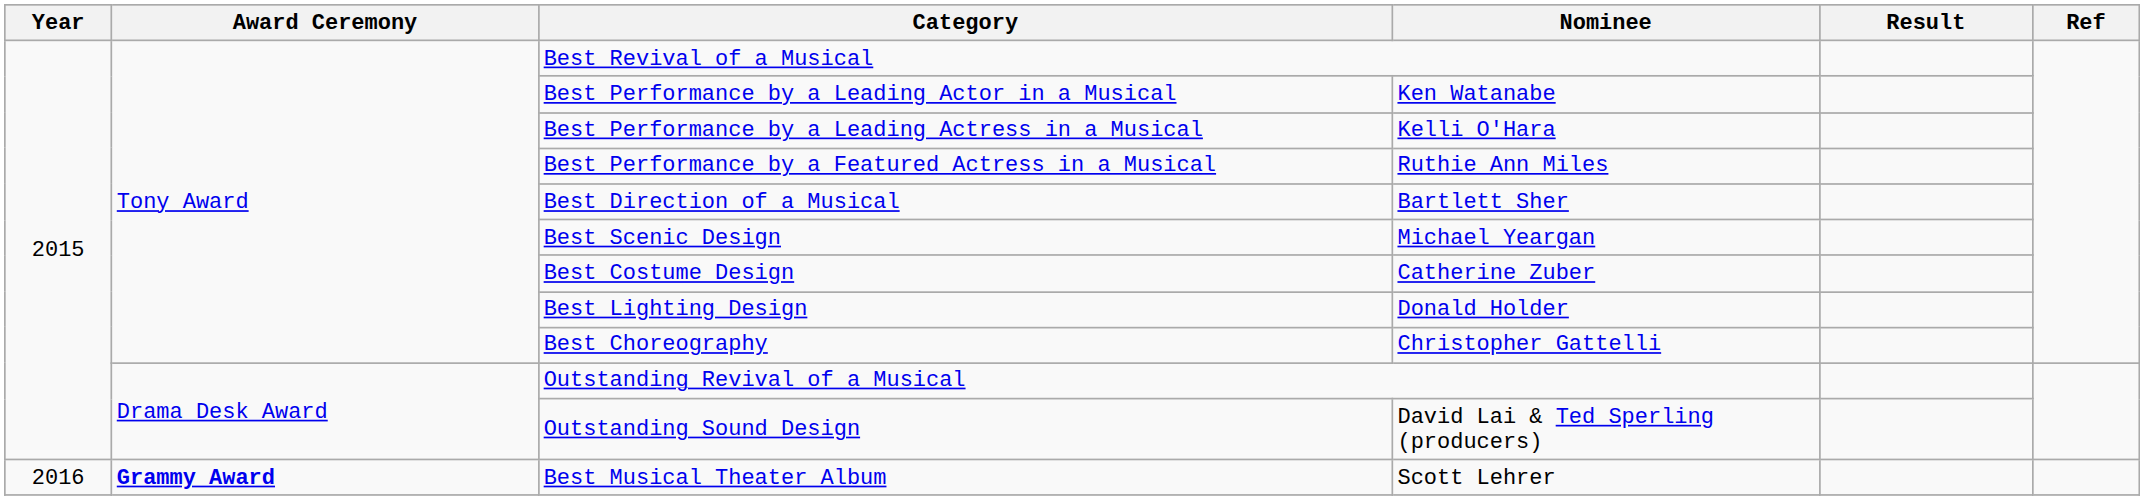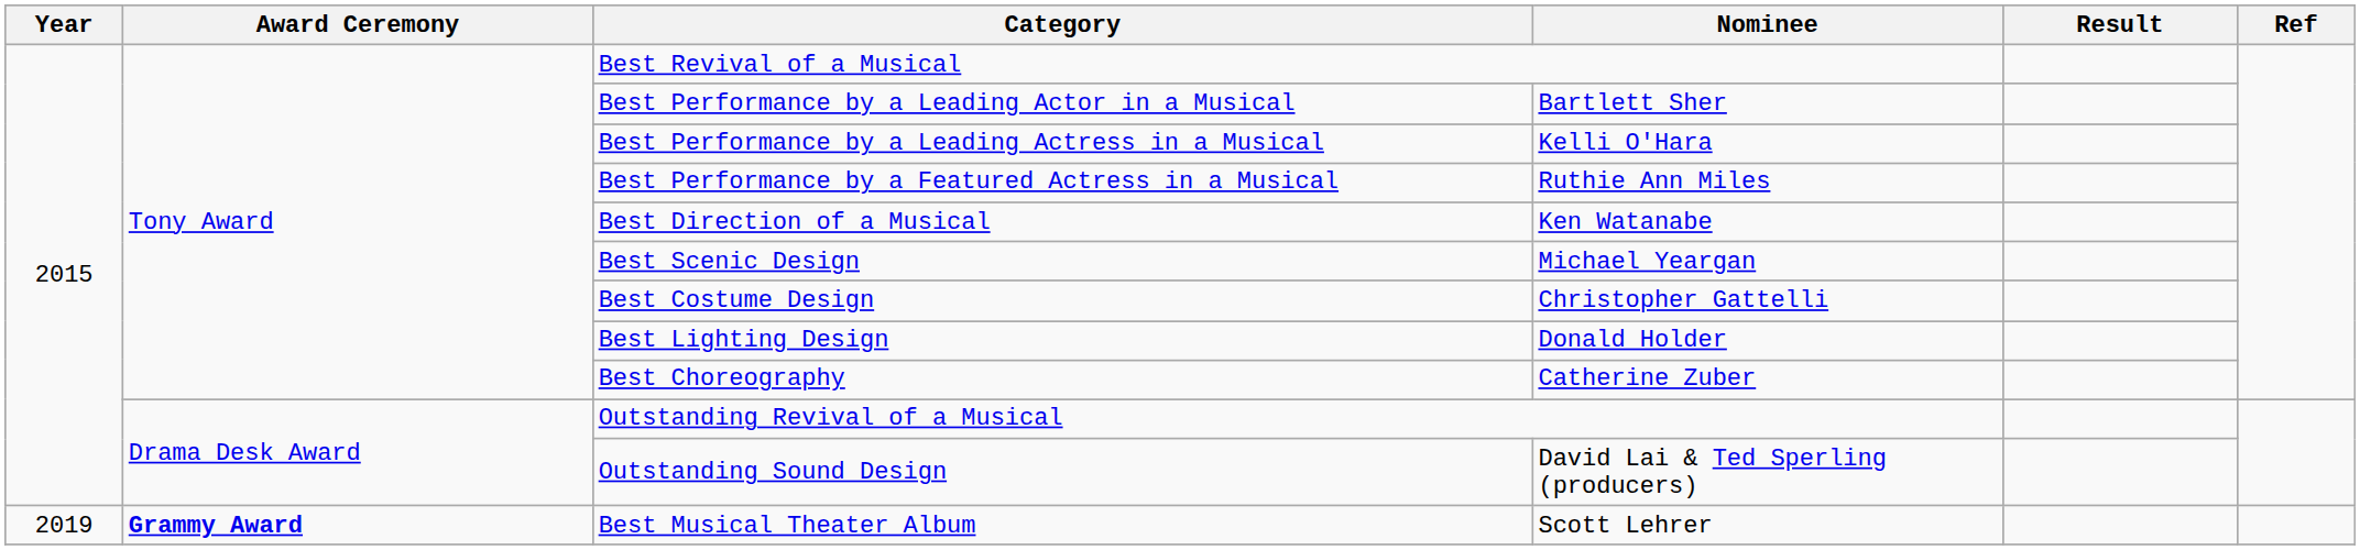Best Performance by a Leading Actor in a Musical | Nominee: Ken Watanabe -> Bartlett Sher
Best Direction of a Musical | Nominee: Bartlett Sher -> Ken Watanabe
Best Costume Design | Nominee: Catherine Zuber -> Christopher Gattelli
Best Choreography | Nominee: Christopher Gattelli -> Catherine Zuber
Best Musical Theater Album | Year: 2016 -> 2019
